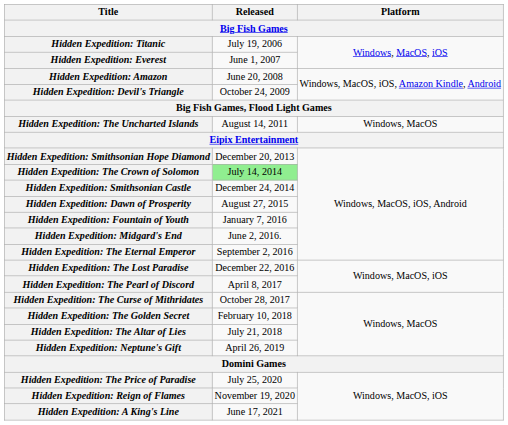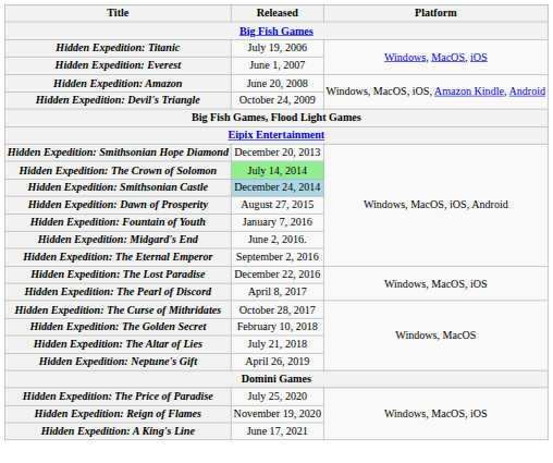- row: Hidden Expedition: The Uncharted Islands | August 14, 2011 | Windows, MacOS
Hidden Expedition: Smithsonian Castle | Released: no background -> lightblue background
